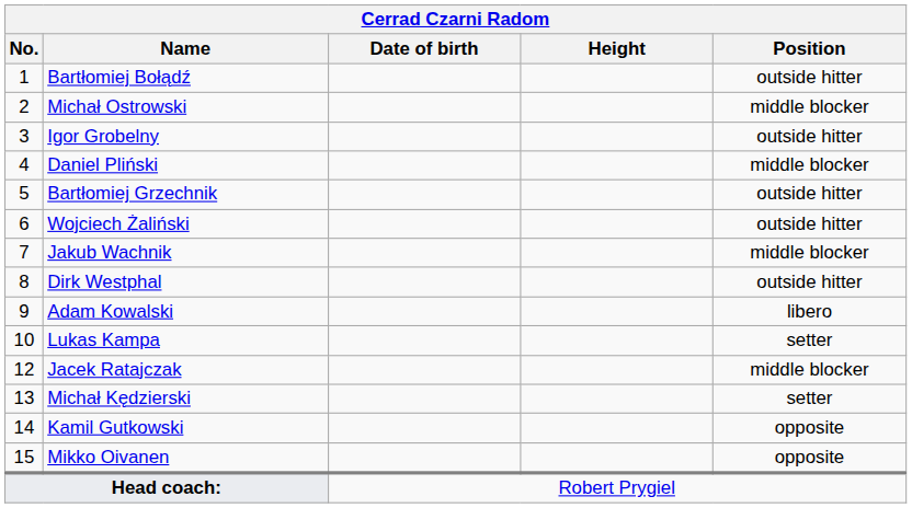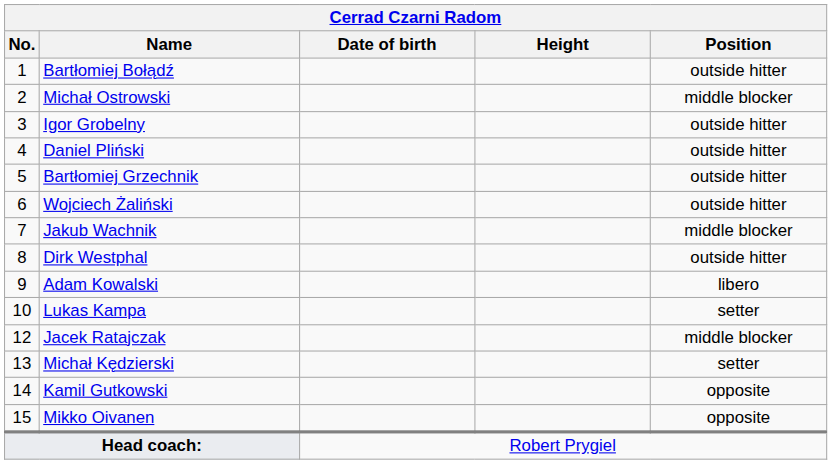Daniel Pliński | Position: middle blocker -> outside hitter
